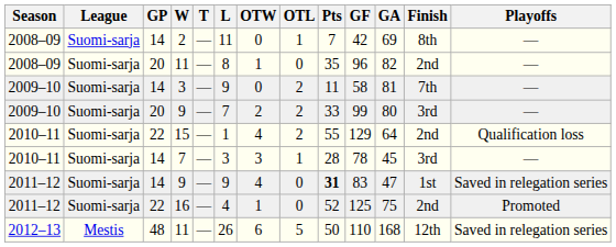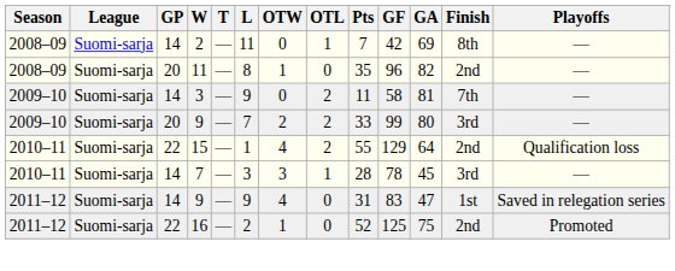2011–12 / 9 | Pts: bold -> normal
16 | L: 4 -> 2
- row: 2012–13 | Mestis | 48 | 11 | — | 26 | 6 | 5 | 50 | 110 | 168 | 12th | Saved in relegation series
